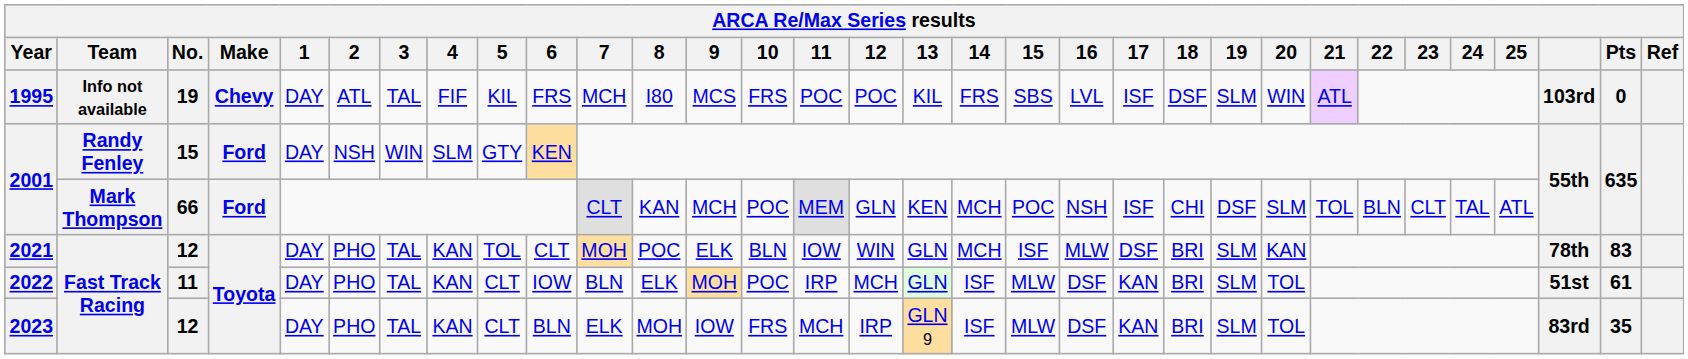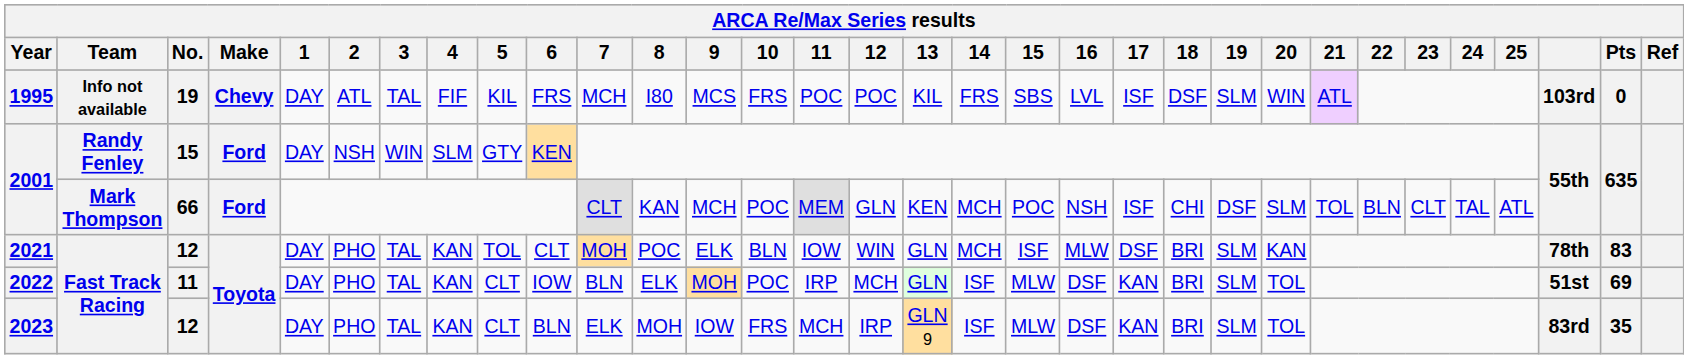2022 | Pts: 61 -> 69
